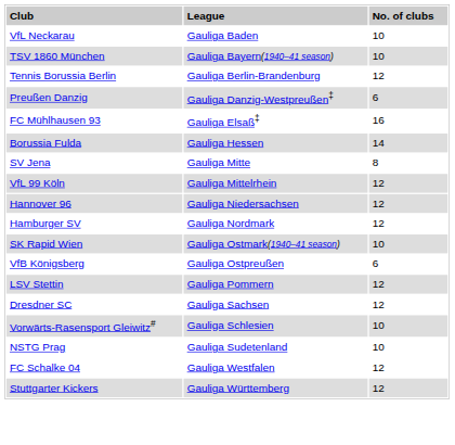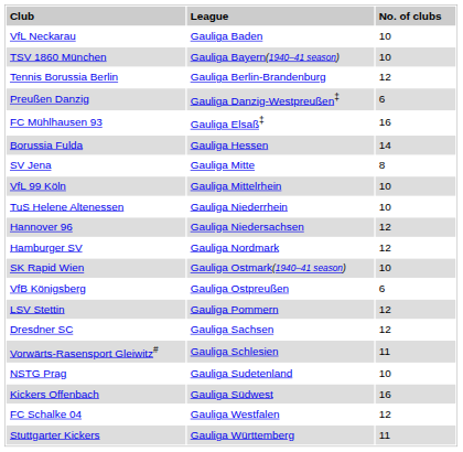VfL 99 Köln | column 3: 12 -> 10
+ row: TuS Helene Altenessen | Gauliga Niederrhein | 10
Vorwärts-Rasensport Gleiwitz# | column 3: 10 -> 11
+ row: Kickers Offenbach | Gauliga Südwest | 16
Stuttgarter Kickers | column 3: 12 -> 11
